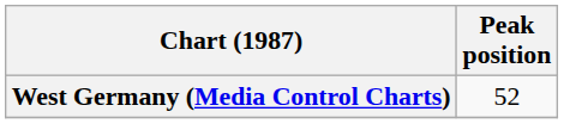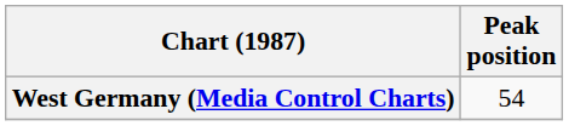West Germany (Media Control Charts) | Peak position: 52 -> 54
